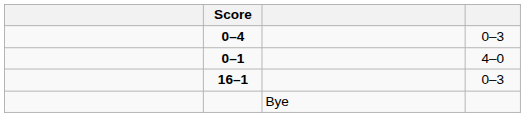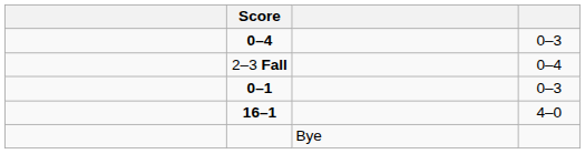+ row: 2–3 Fall | 0–4
0–1 | column 4: 4–0 -> 0–3
16–1 | column 4: 0–3 -> 4–0
